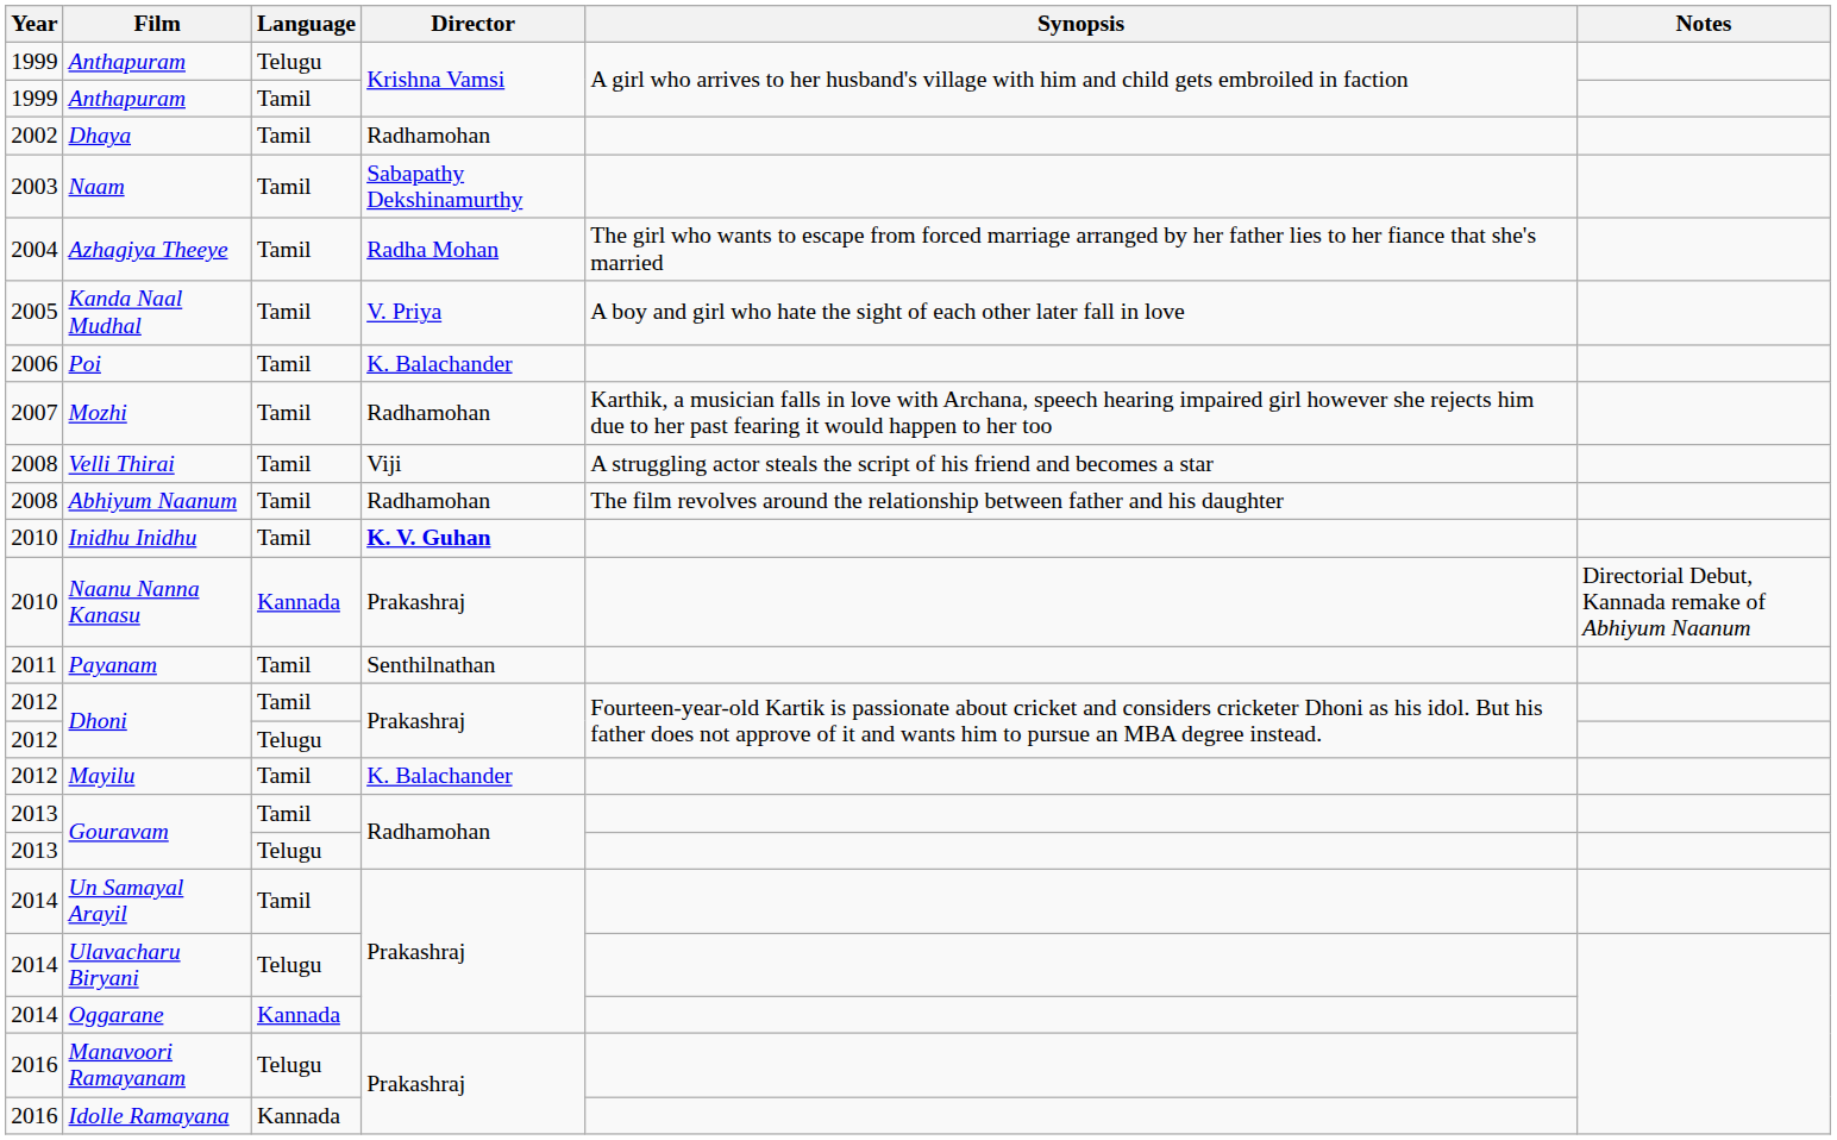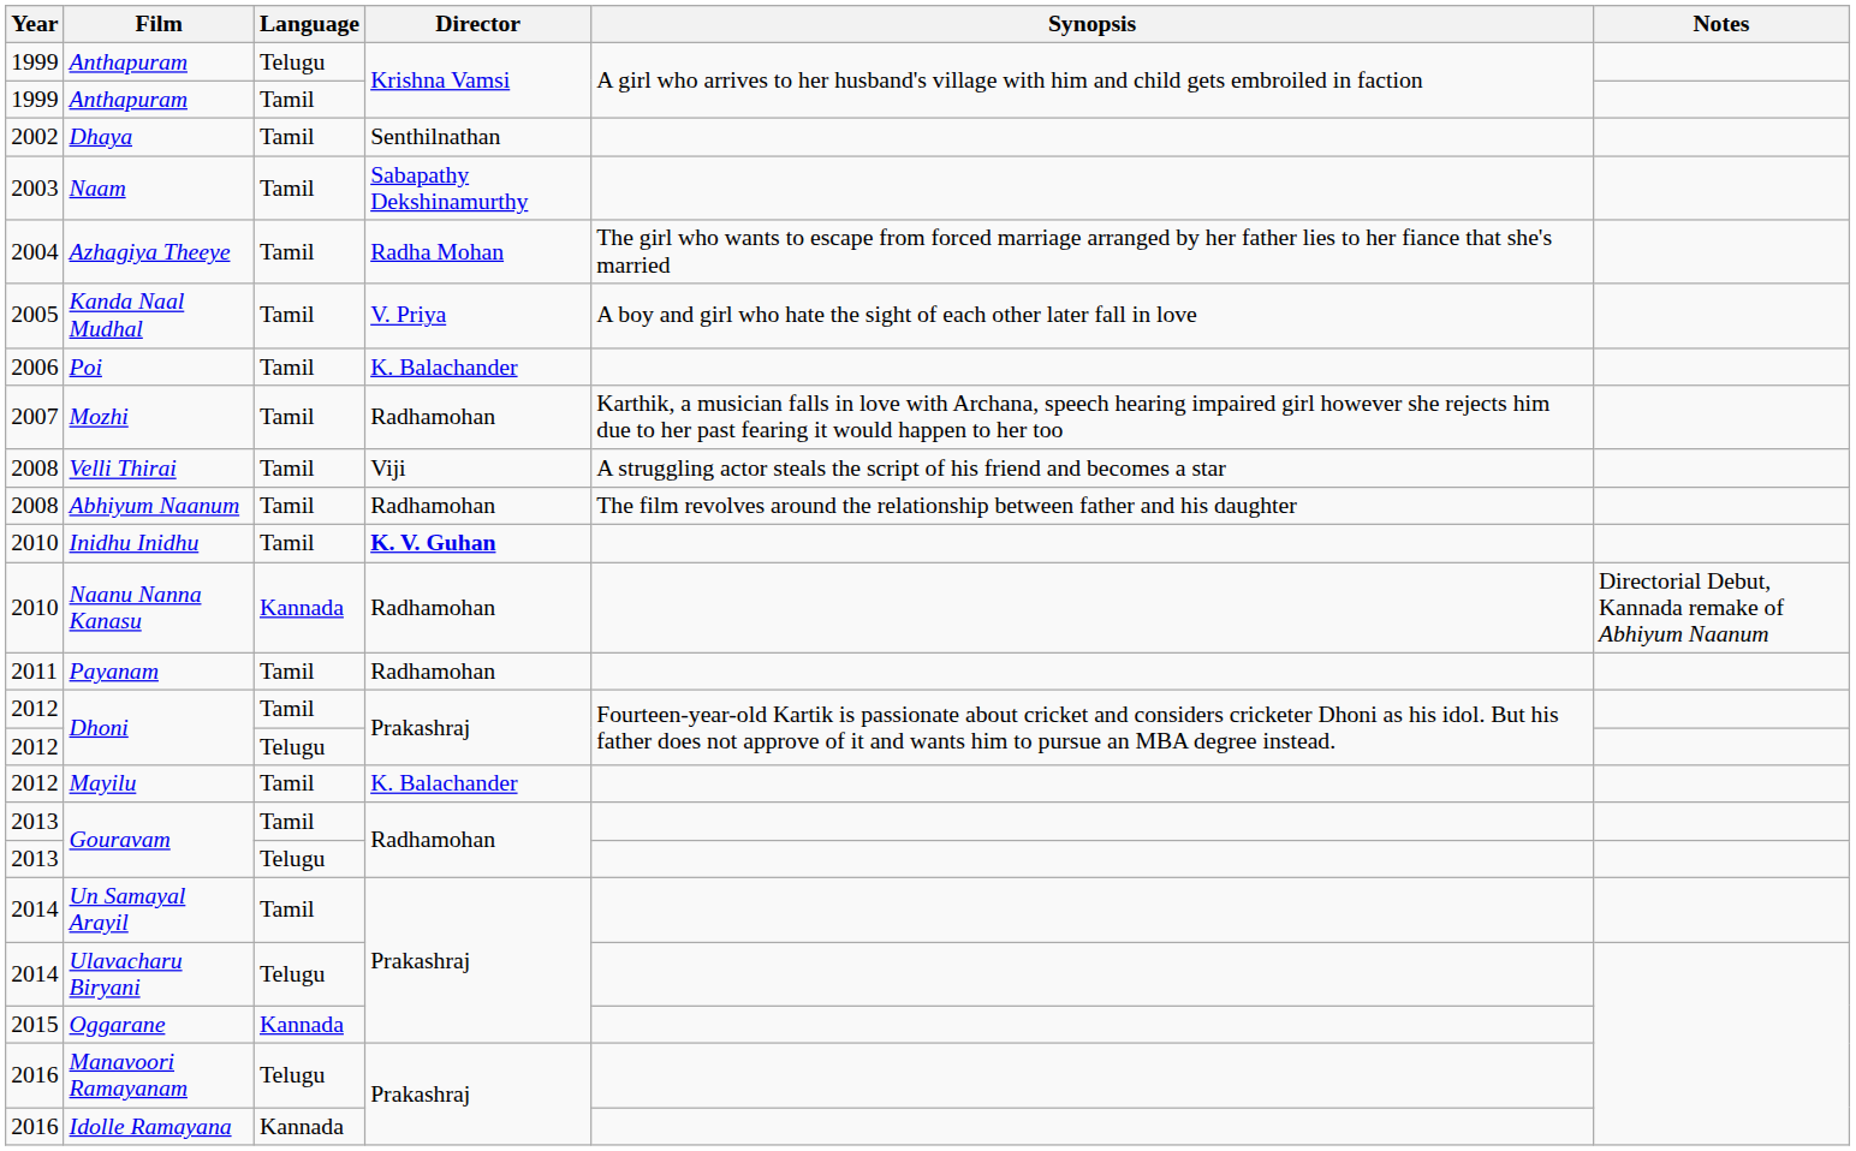Dhaya | Director: Radhamohan -> Senthilnathan
Naanu Nanna Kanasu | Director: Prakashraj -> Radhamohan
Payanam | Director: Senthilnathan -> Radhamohan
Oggarane | Year: 2014 -> 2015
